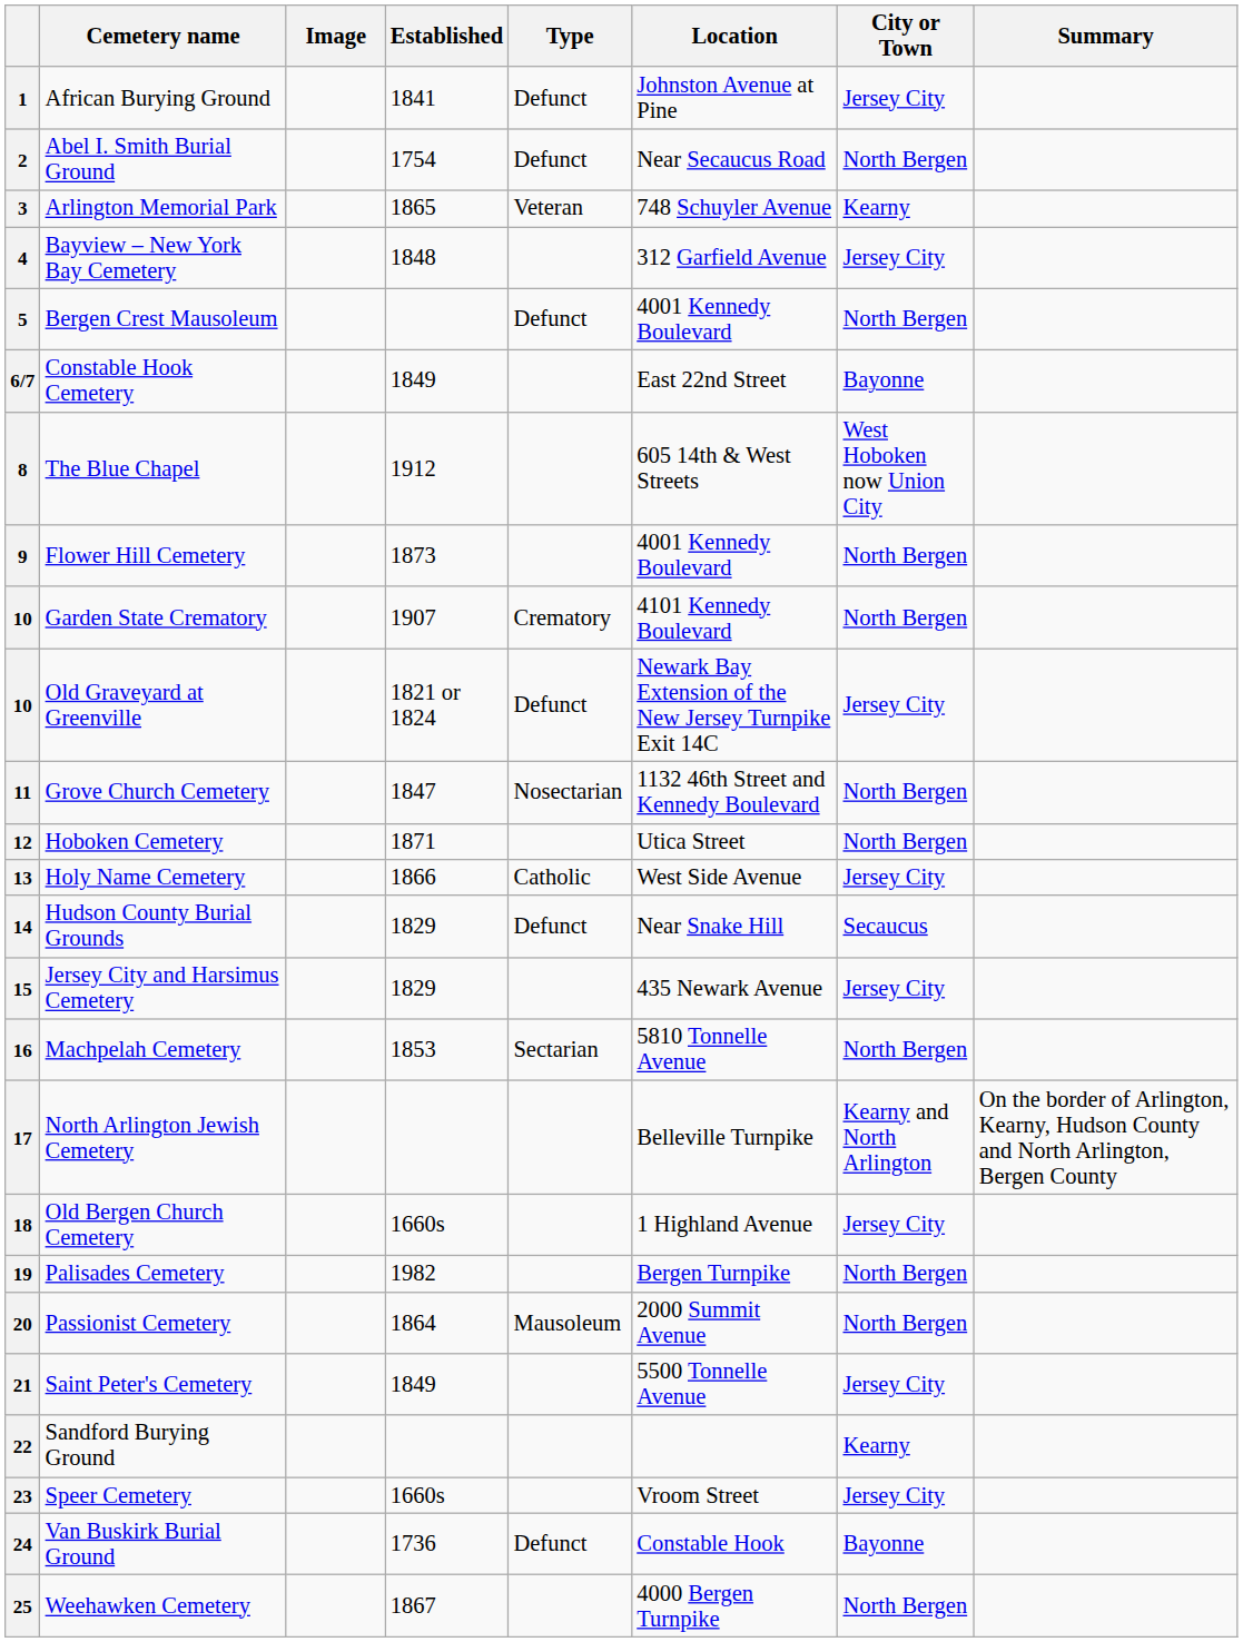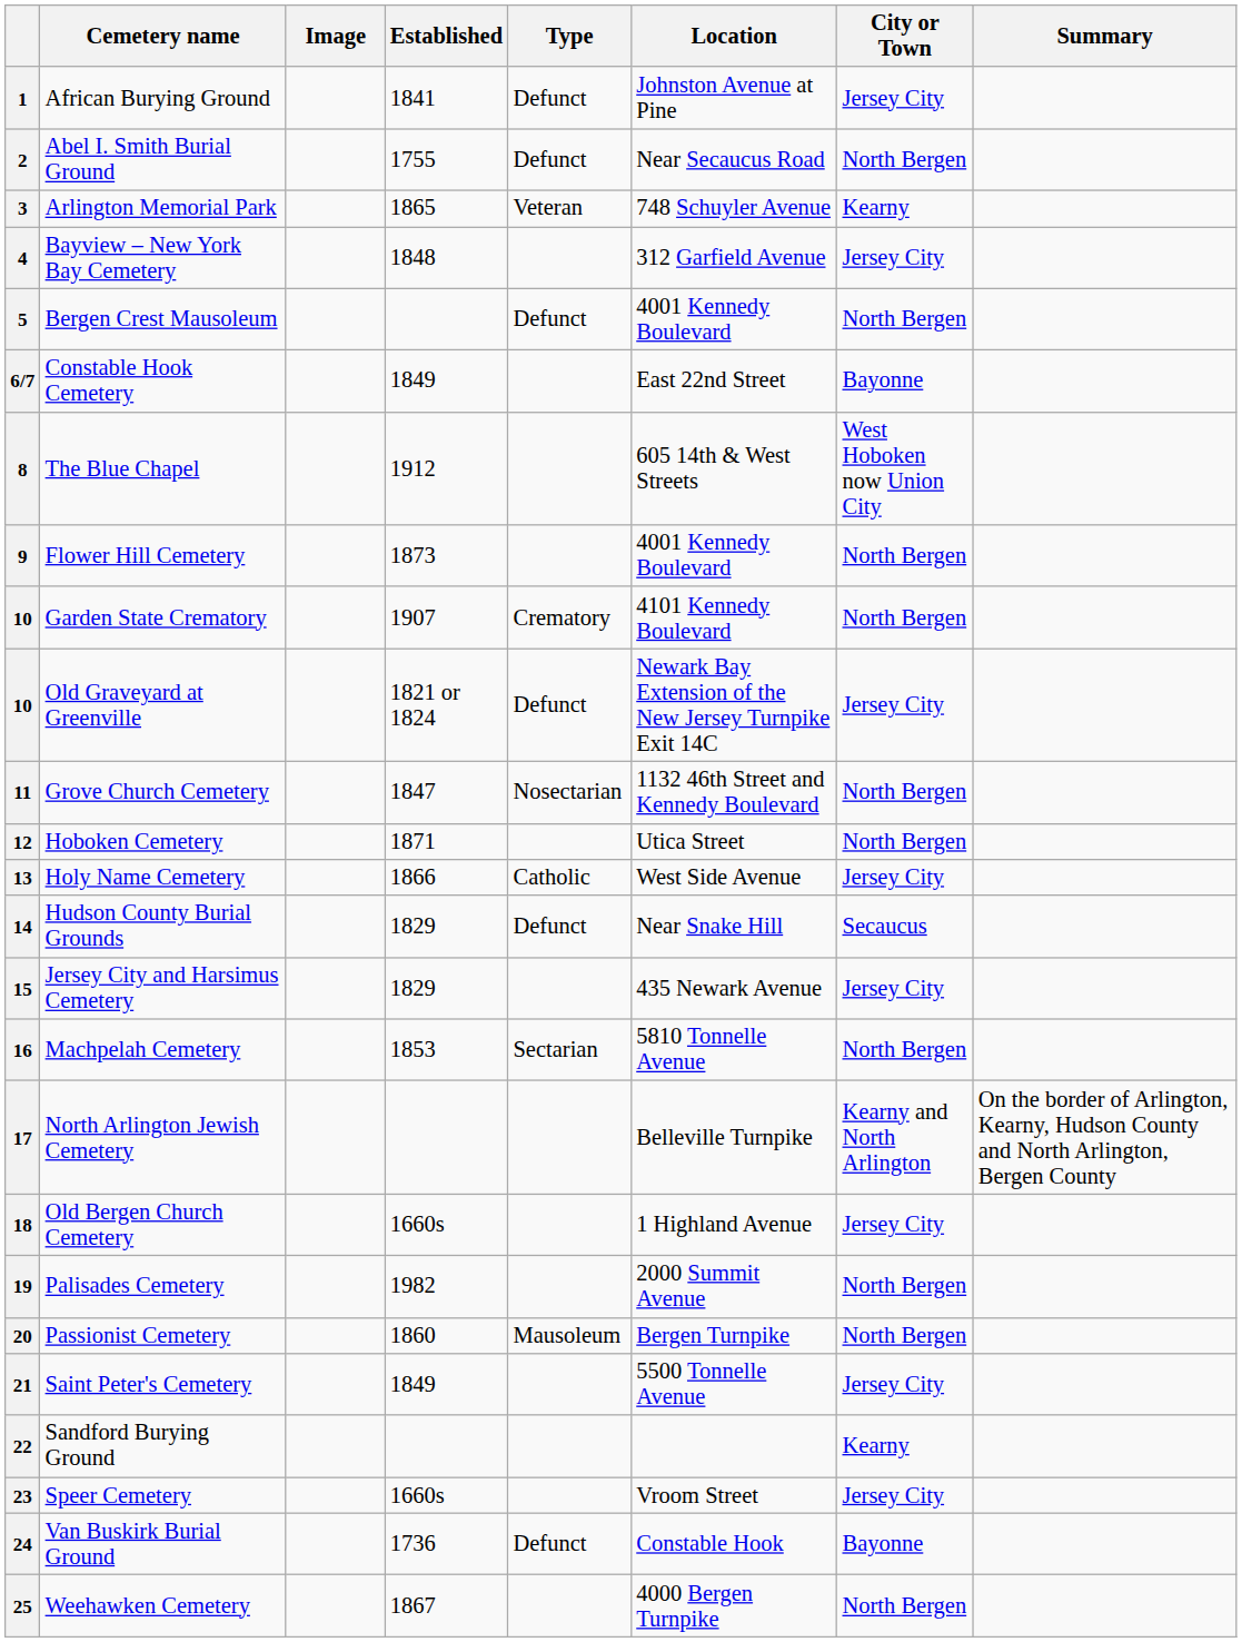2 | Established: 1754 -> 1755
19 | Location: Bergen Turnpike -> 2000 Summit Avenue
20 | Established: 1864 -> 1860
20 | Location: 2000 Summit Avenue -> Bergen Turnpike
